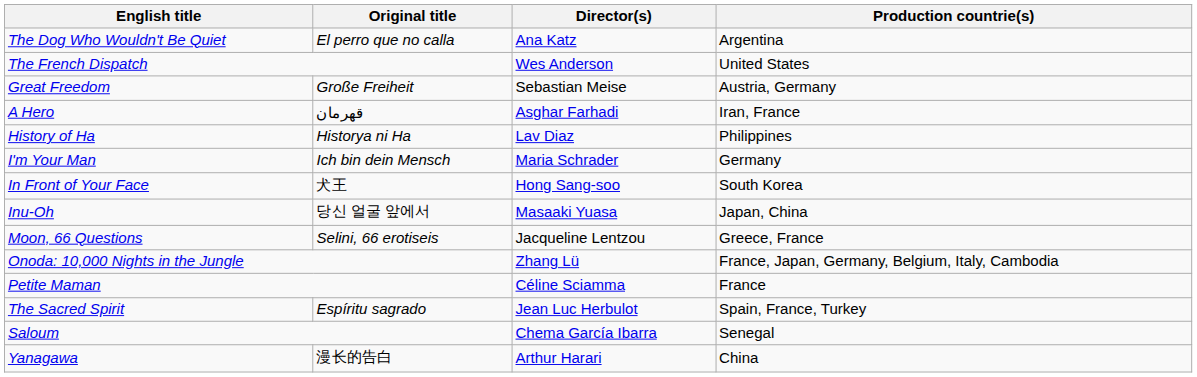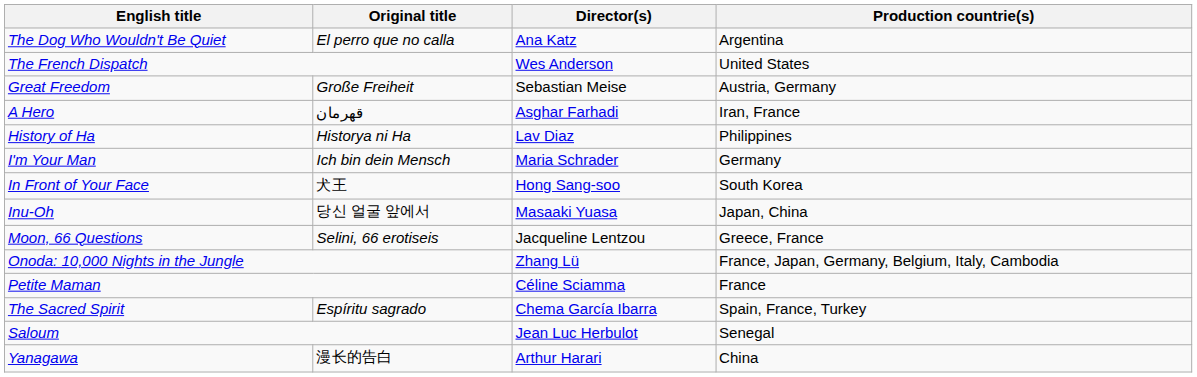The Sacred Spirit | Director(s): Jean Luc Herbulot -> Chema García Ibarra
Saloum | Director(s): Chema García Ibarra -> Jean Luc Herbulot
